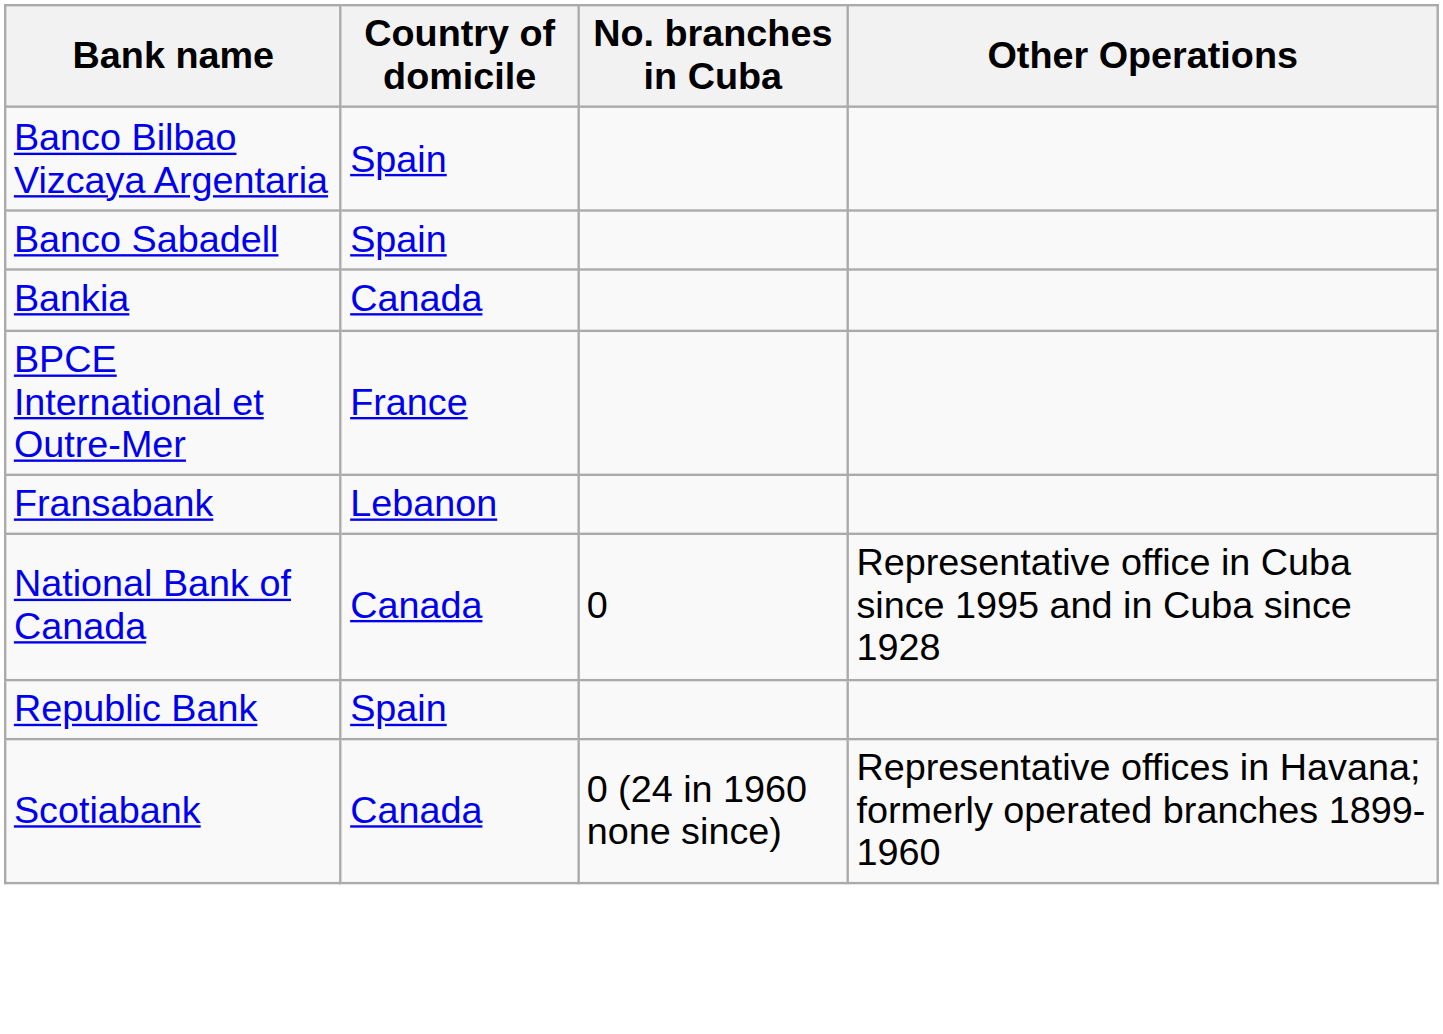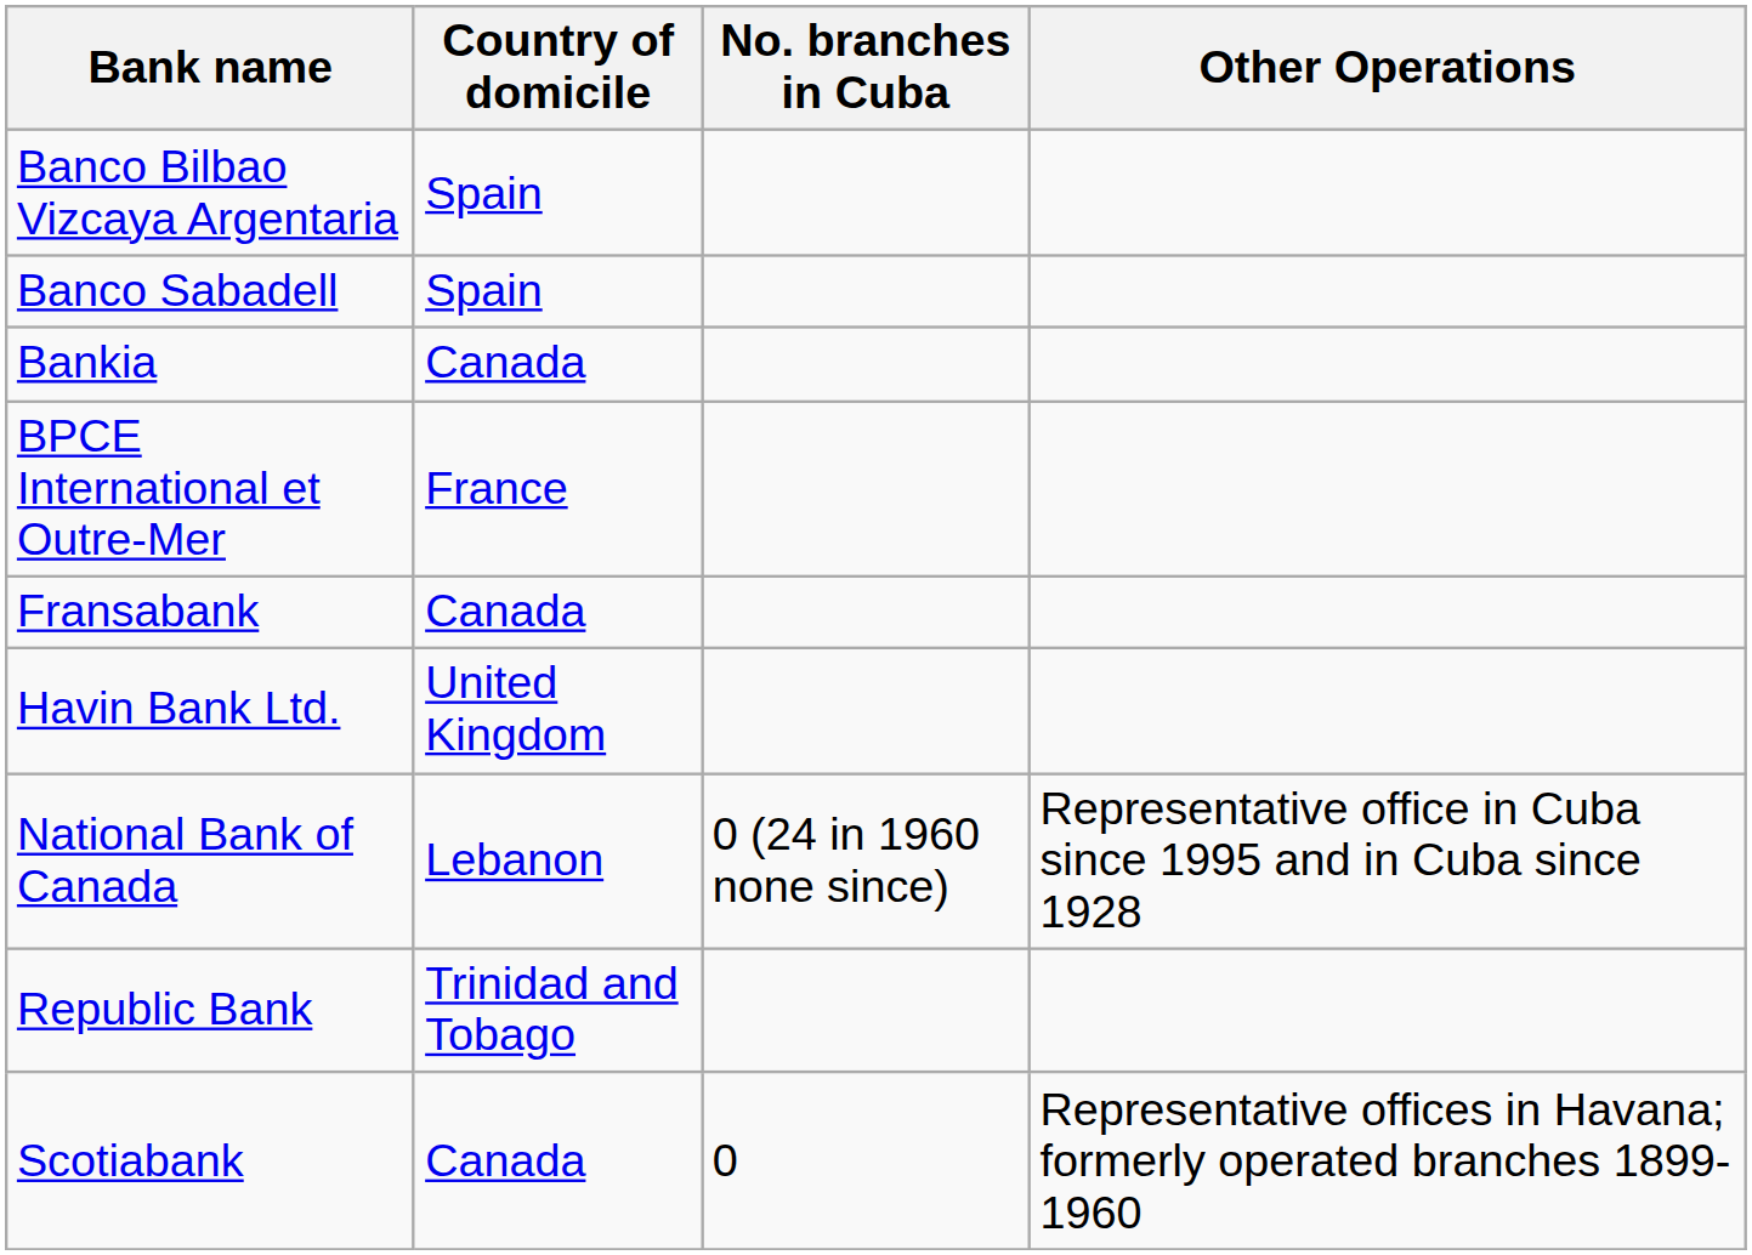Fransabank | Country of domicile: Lebanon -> Canada
+ row: Havin Bank Ltd. | United Kingdom
National Bank of Canada | Country of domicile: Canada -> Lebanon
National Bank of Canada | No. branches in Cuba: 0 -> 0 (24 in 1960 none since)
Republic Bank | Country of domicile: Spain -> Trinidad and Tobago
Scotiabank | No. branches in Cuba: 0 (24 in 1960 none since) -> 0
